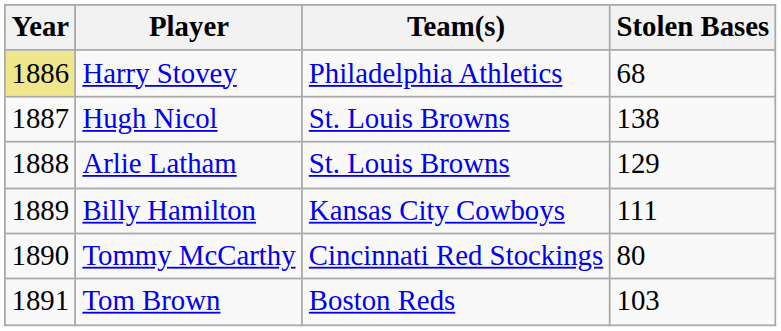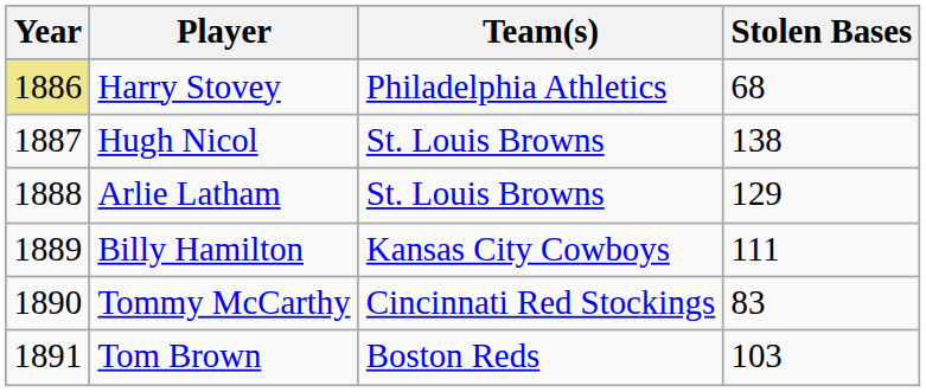Tommy McCarthy | Stolen Bases: 80 -> 83
